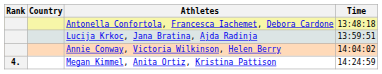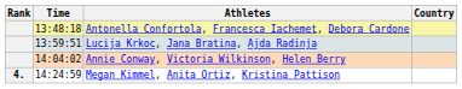columns swapped: Country <-> Time
